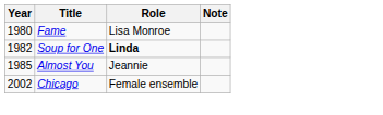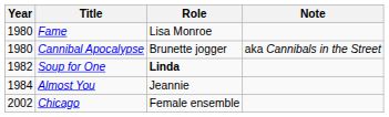+ row: 1980 | Cannibal Apocalypse | Brunette jogger | aka Cannibals in the Street
Almost You | Year: 1985 -> 1984
